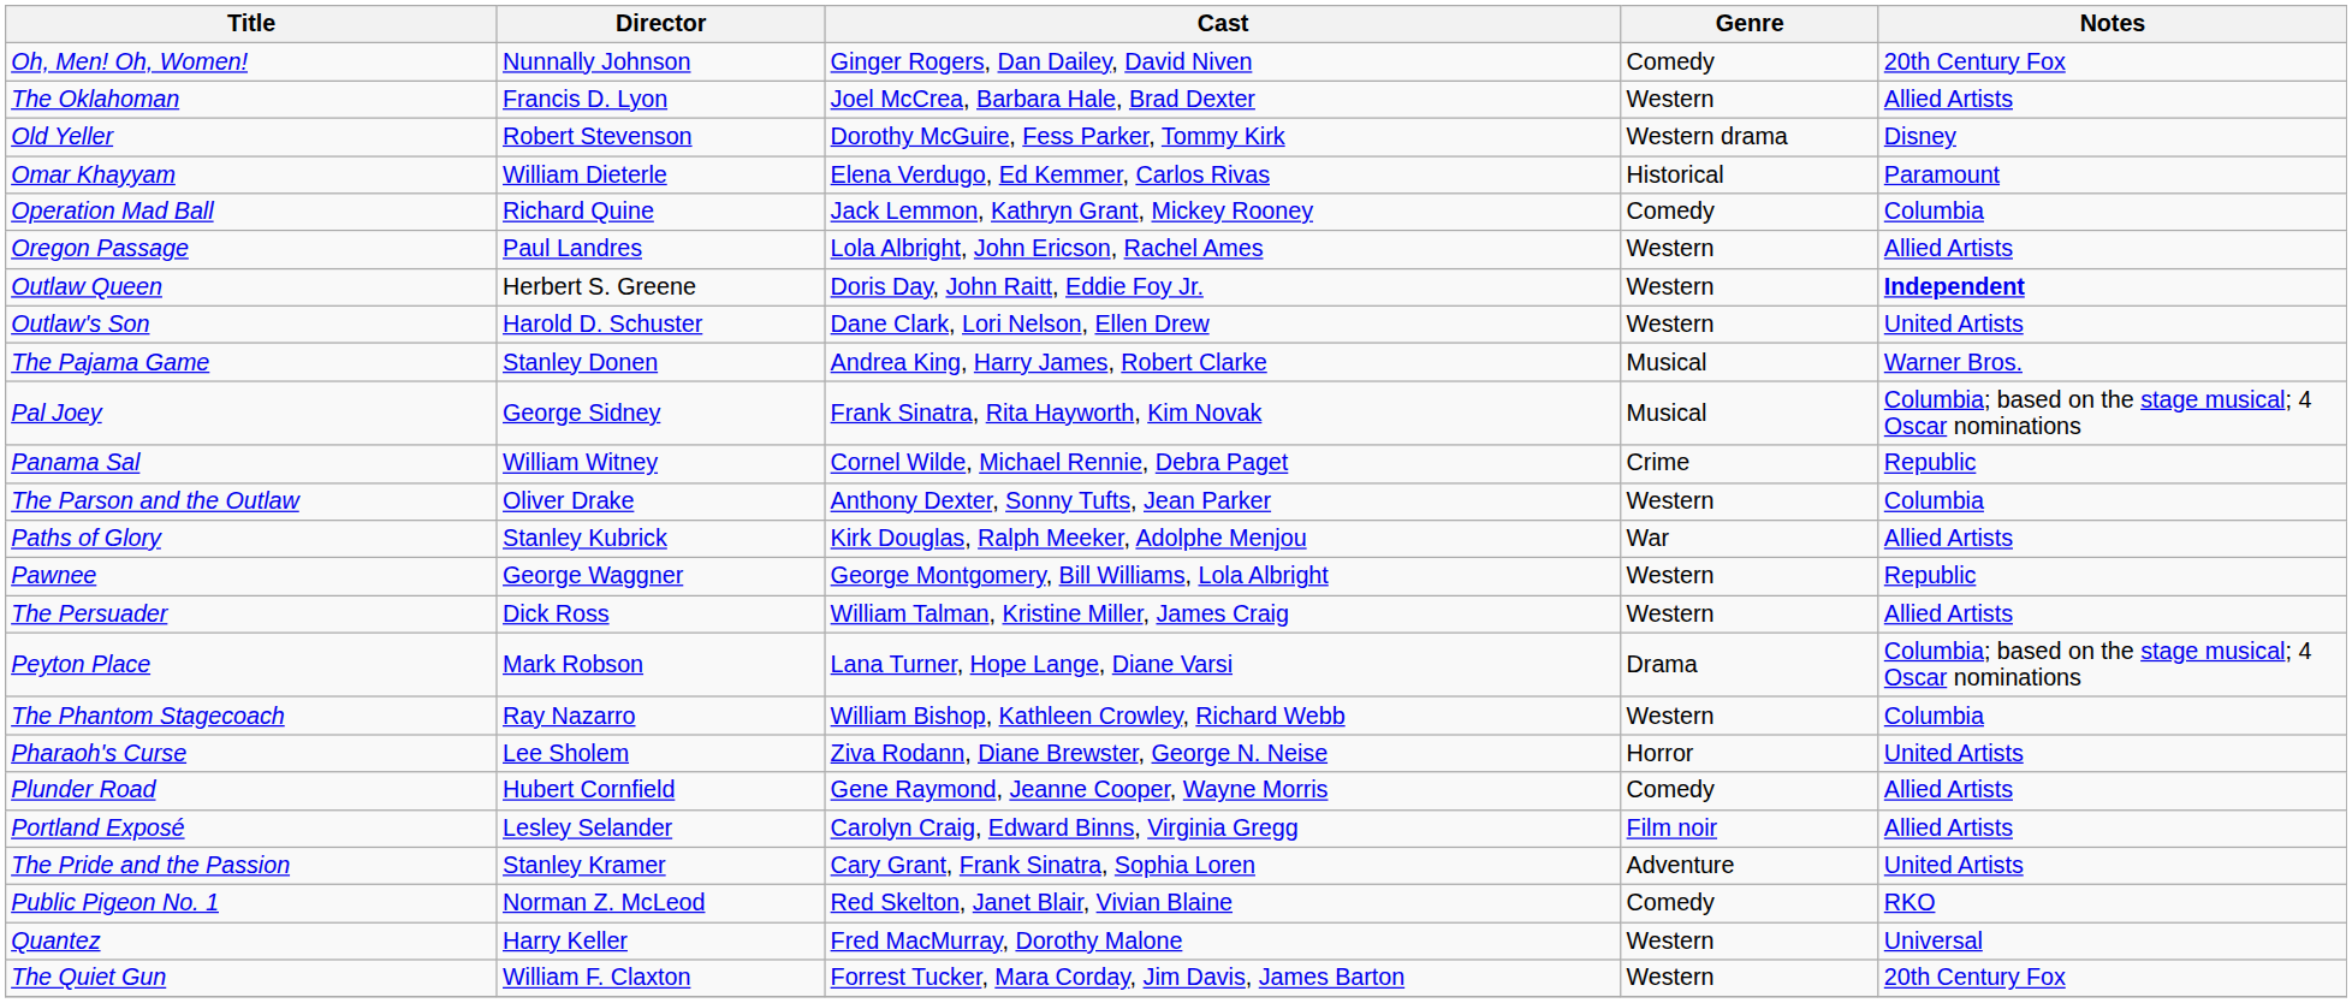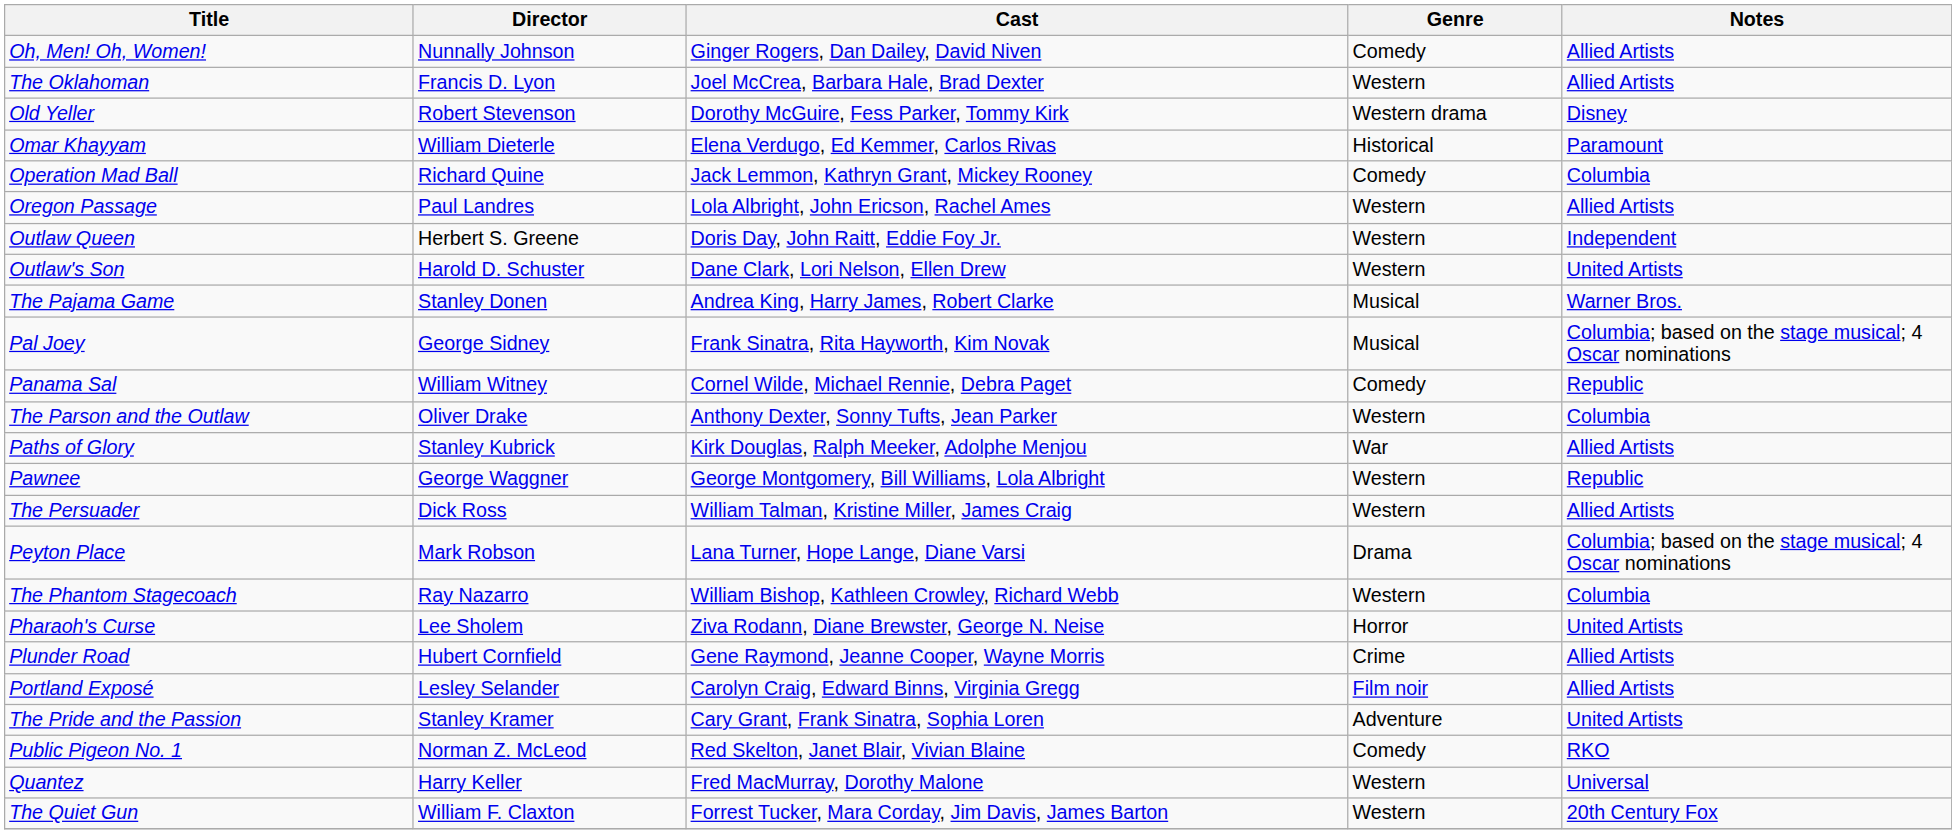Oh, Men! Oh, Women! | Notes: 20th Century Fox -> Allied Artists
Outlaw Queen | Notes: bold -> normal
Panama Sal | Genre: Crime -> Comedy
Plunder Road | Genre: Comedy -> Crime
